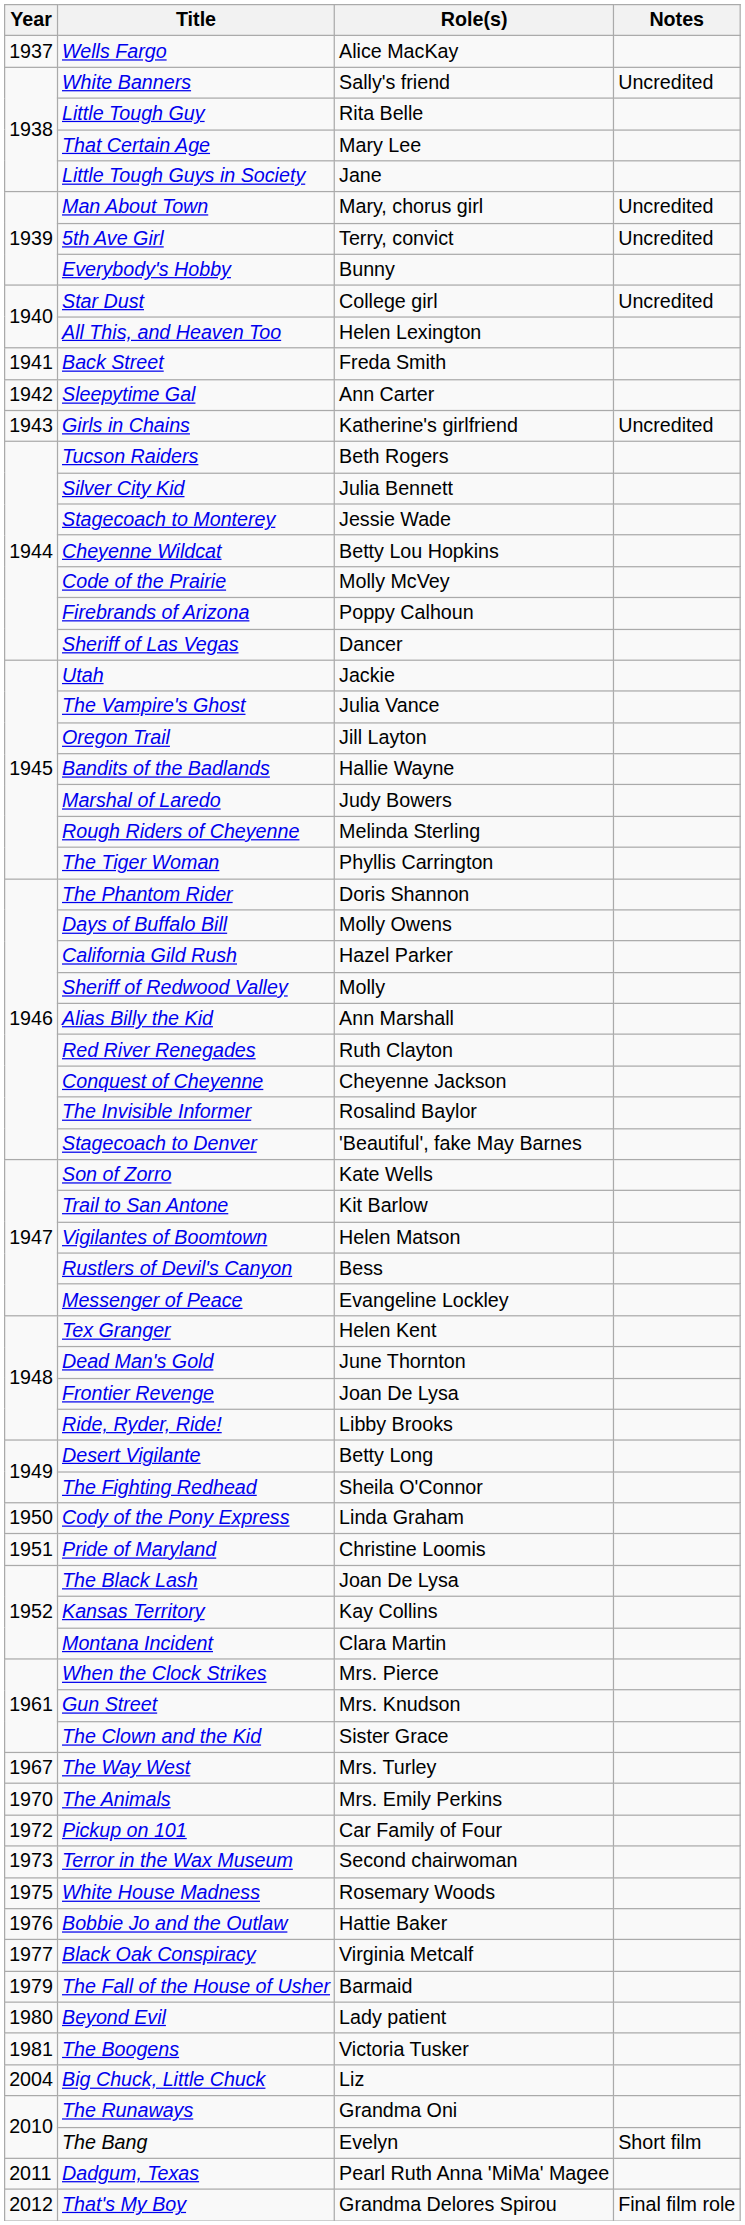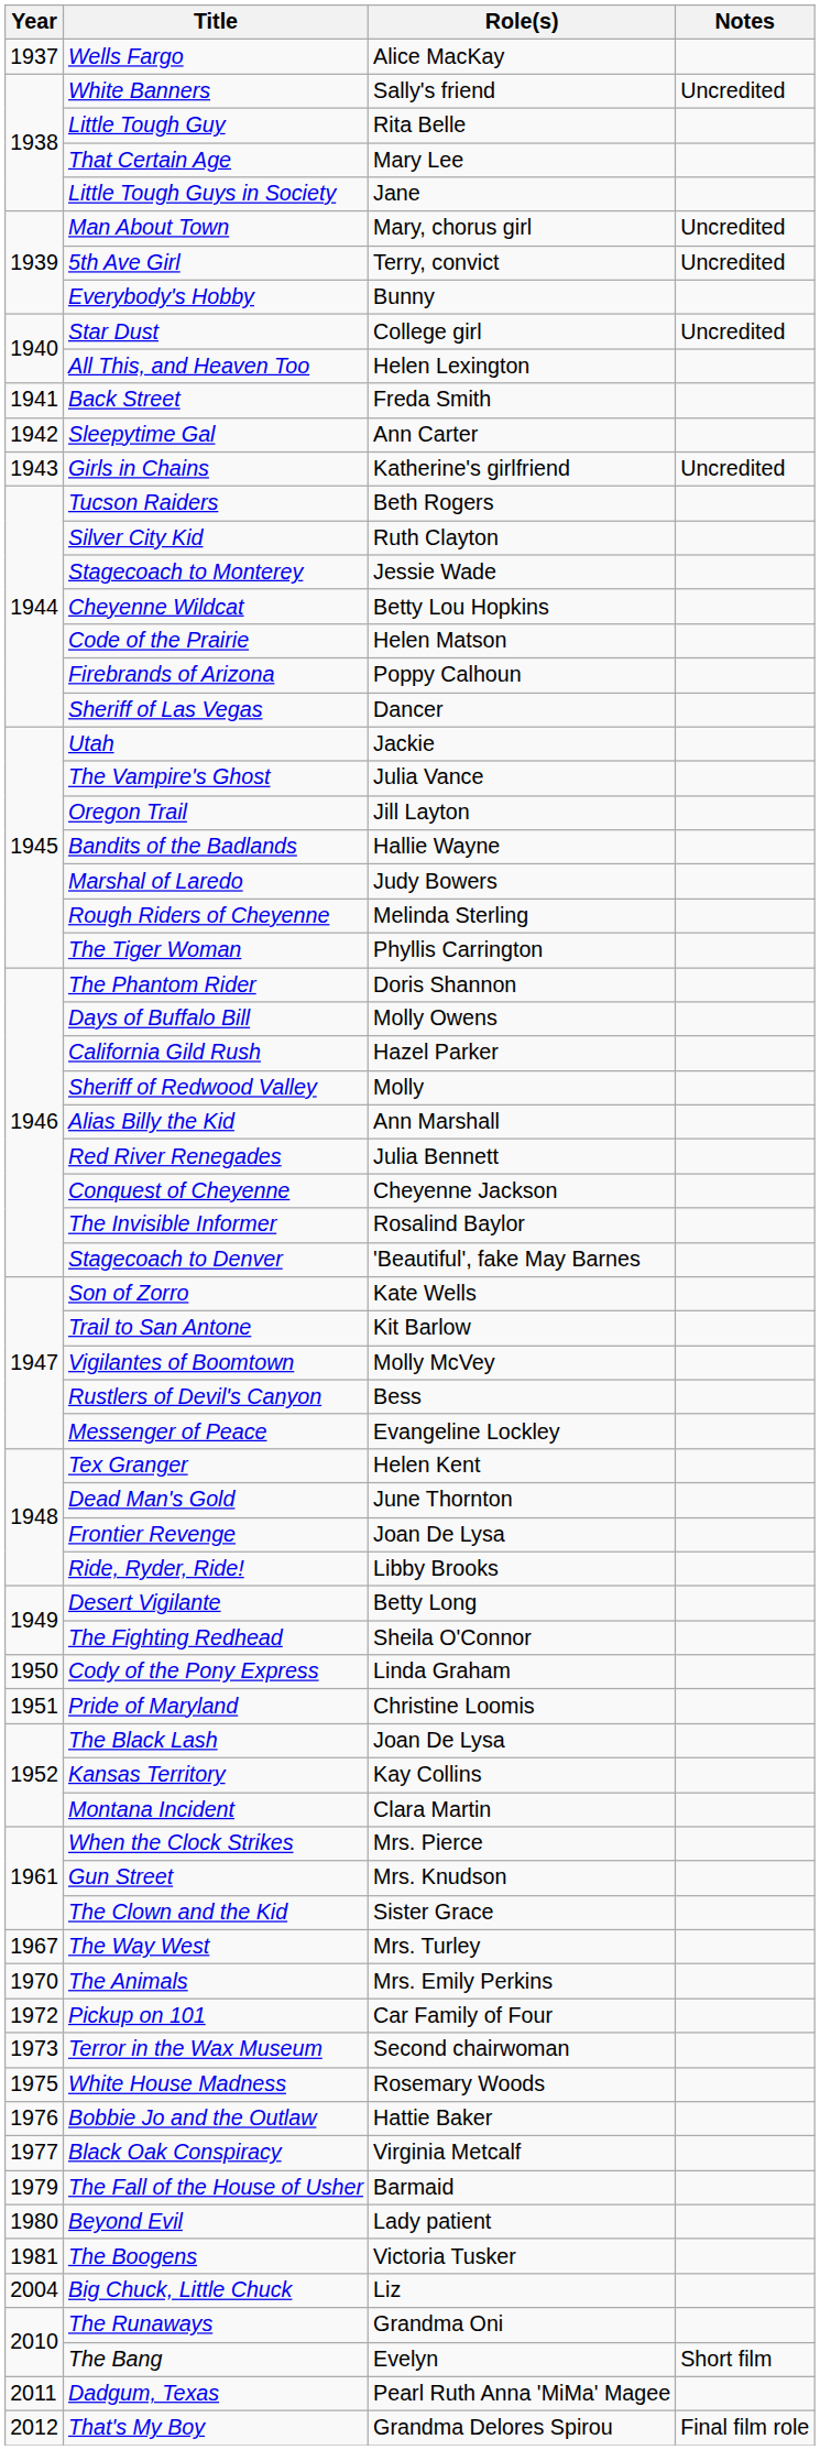Silver City Kid | Role(s): Julia Bennett -> Ruth Clayton
Code of the Prairie | Role(s): Molly McVey -> Helen Matson
Red River Renegades | Role(s): Ruth Clayton -> Julia Bennett
Vigilantes of Boomtown | Role(s): Helen Matson -> Molly McVey
